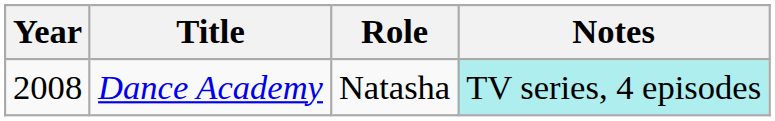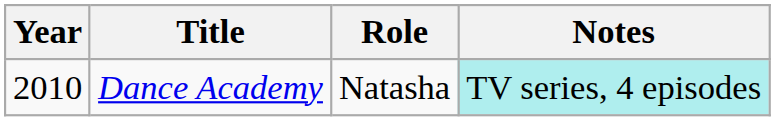Dance Academy | Year: 2008 -> 2010
